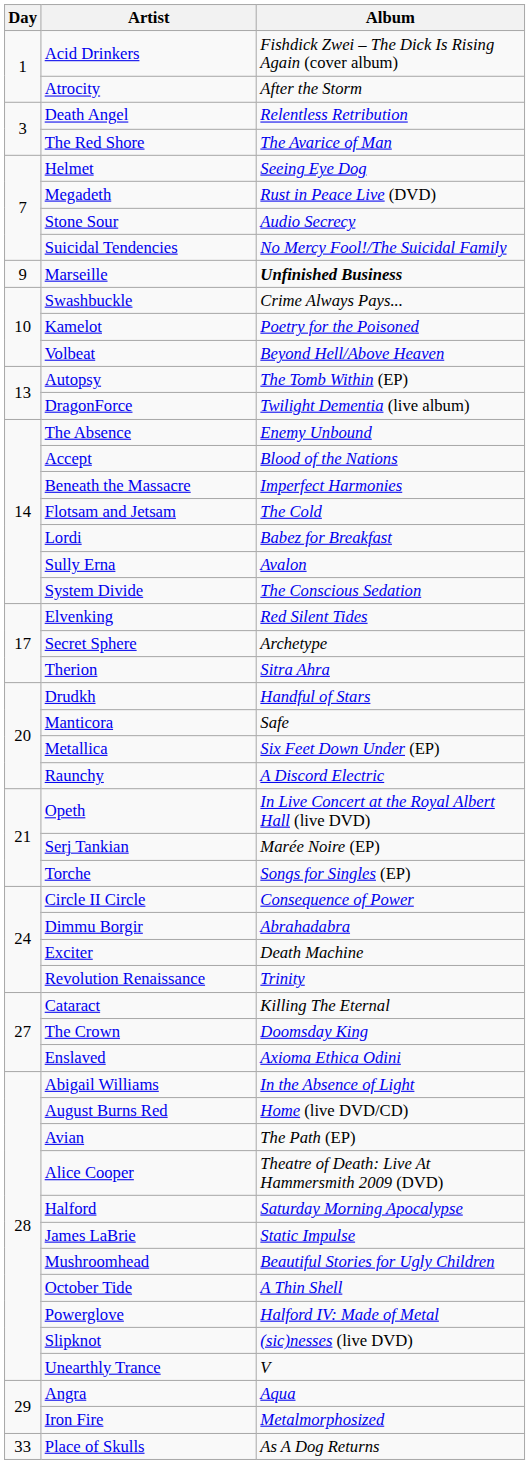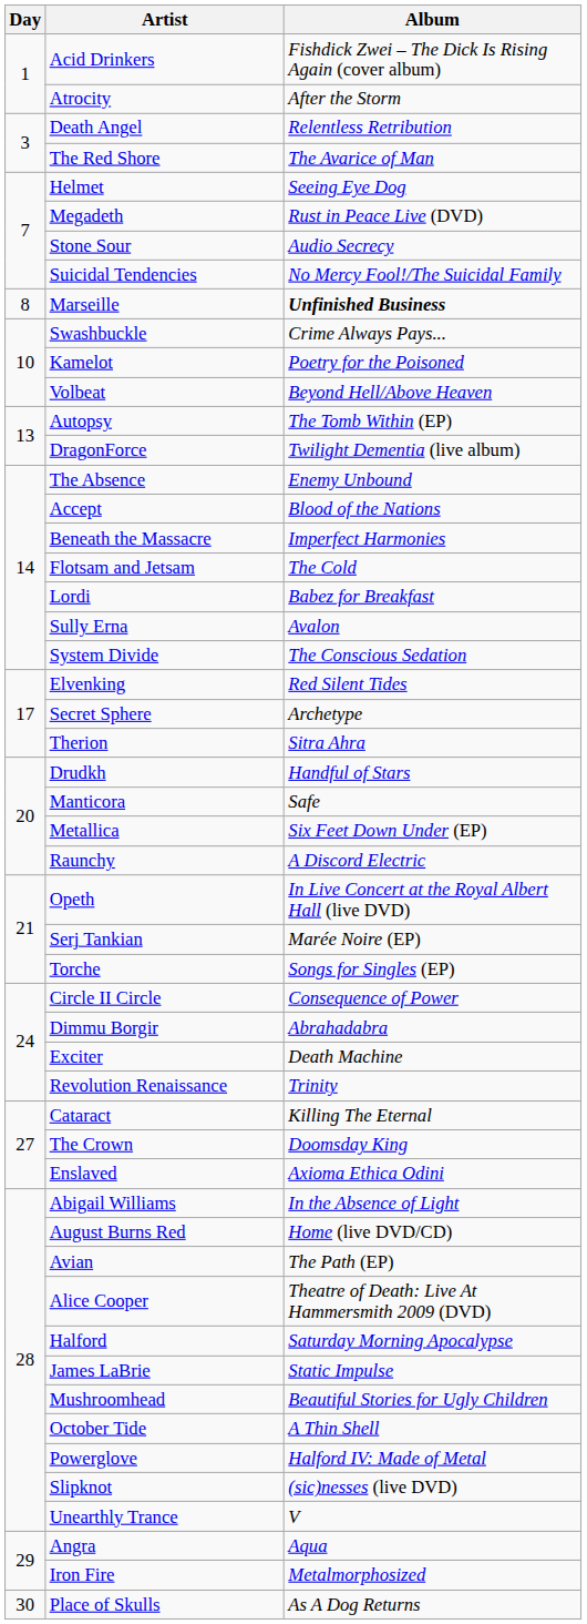Marseille | Day: 9 -> 8
Place of Skulls | Day: 33 -> 30
